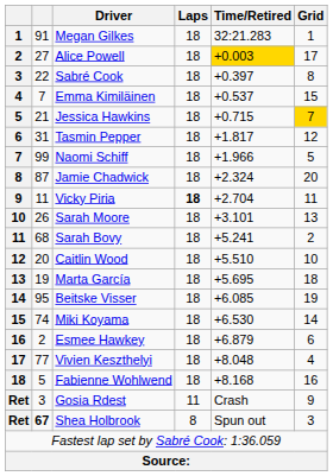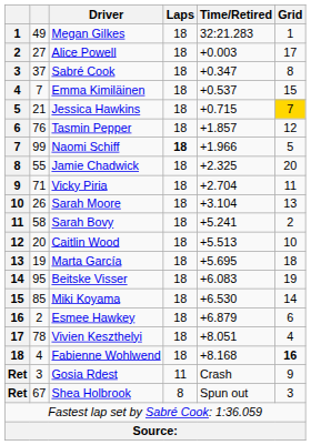Megan Gilkes | column 2: 91 -> 49
Alice Powell | Time/Retired: gold background -> no background
Sabré Cook | column 2: 22 -> 37
Sabré Cook | Time/Retired: +0.397 -> +0.347
Tasmin Pepper | column 2: 31 -> 76
Tasmin Pepper | Time/Retired: +1.817 -> +1.857
Naomi Schiff | Laps: normal -> bold
Jamie Chadwick | column 2: 87 -> 55
Jamie Chadwick | Time/Retired: +2.324 -> +2.325
Vicky Piria | column 2: 11 -> 71
Vicky Piria | Laps: bold -> normal
Sarah Moore | Time/Retired: +3.101 -> +3.104
Sarah Bovy | column 2: 68 -> 58
Caitlin Wood | Time/Retired: +5.510 -> +5.513
Beitske Visser | Time/Retired: +6.085 -> +6.083
Miki Koyama | column 2: 74 -> 85
Vivien Keszthelyi | column 2: 77 -> 78
Vivien Keszthelyi | Time/Retired: +8.048 -> +8.051
Fabienne Wohlwend | column 2: 5 -> 4
Fabienne Wohlwend | Grid: normal -> bold
Shea Holbrook | column 2: bold -> normal
